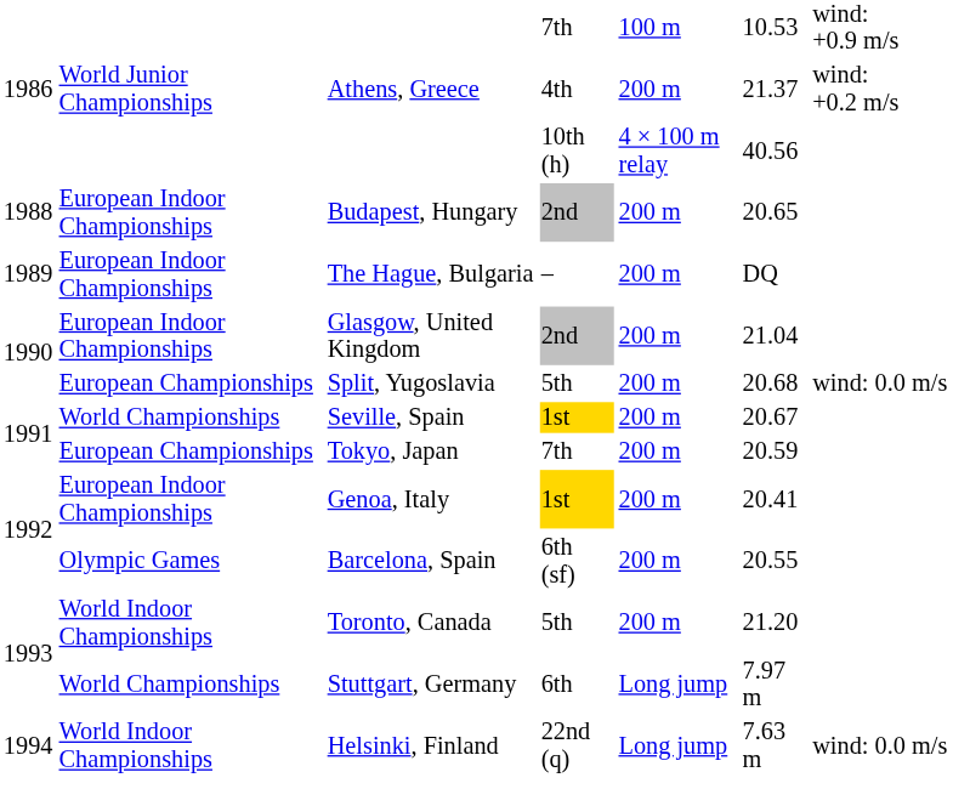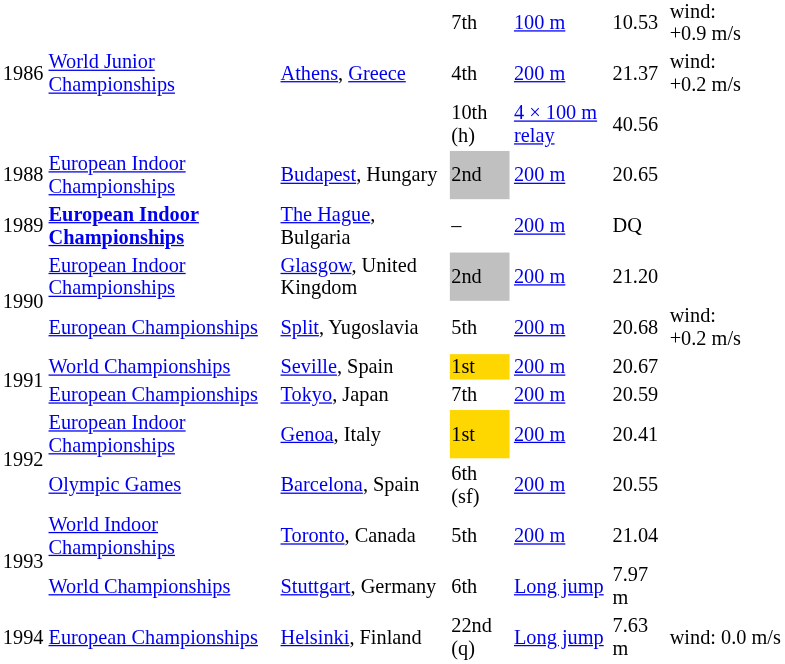The Hague, Bulgaria | column 2: normal -> bold
Glasgow, United Kingdom | column 6: 21.04 -> 21.20
Split, Yugoslavia | column 7: wind: 0.0 m/s -> wind: +0.2 m/s
Toronto, Canada | column 6: 21.20 -> 21.04
Helsinki, Finland | column 2: World Indoor Championships -> European Championships
